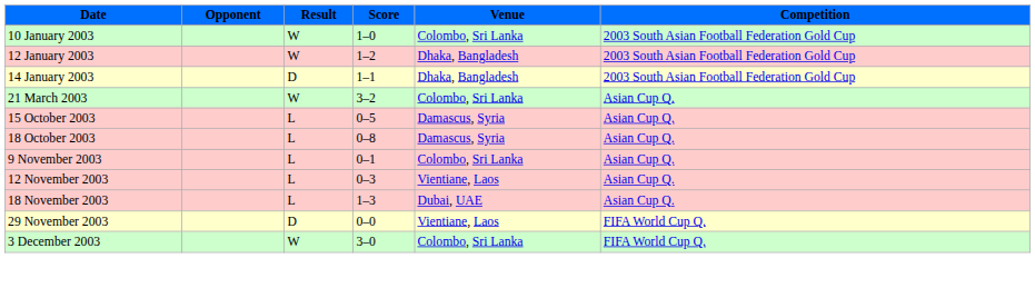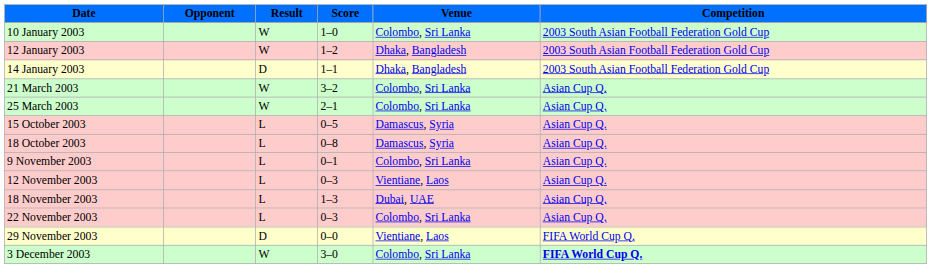+ row: 25 March 2003 | W | 2–1 | Colombo, Sri Lanka | Asian Cup Q.
+ row: 22 November 2003 | L | 0–3 | Colombo, Sri Lanka | Asian Cup Q.
3 December 2003 | Competition: normal -> bold
